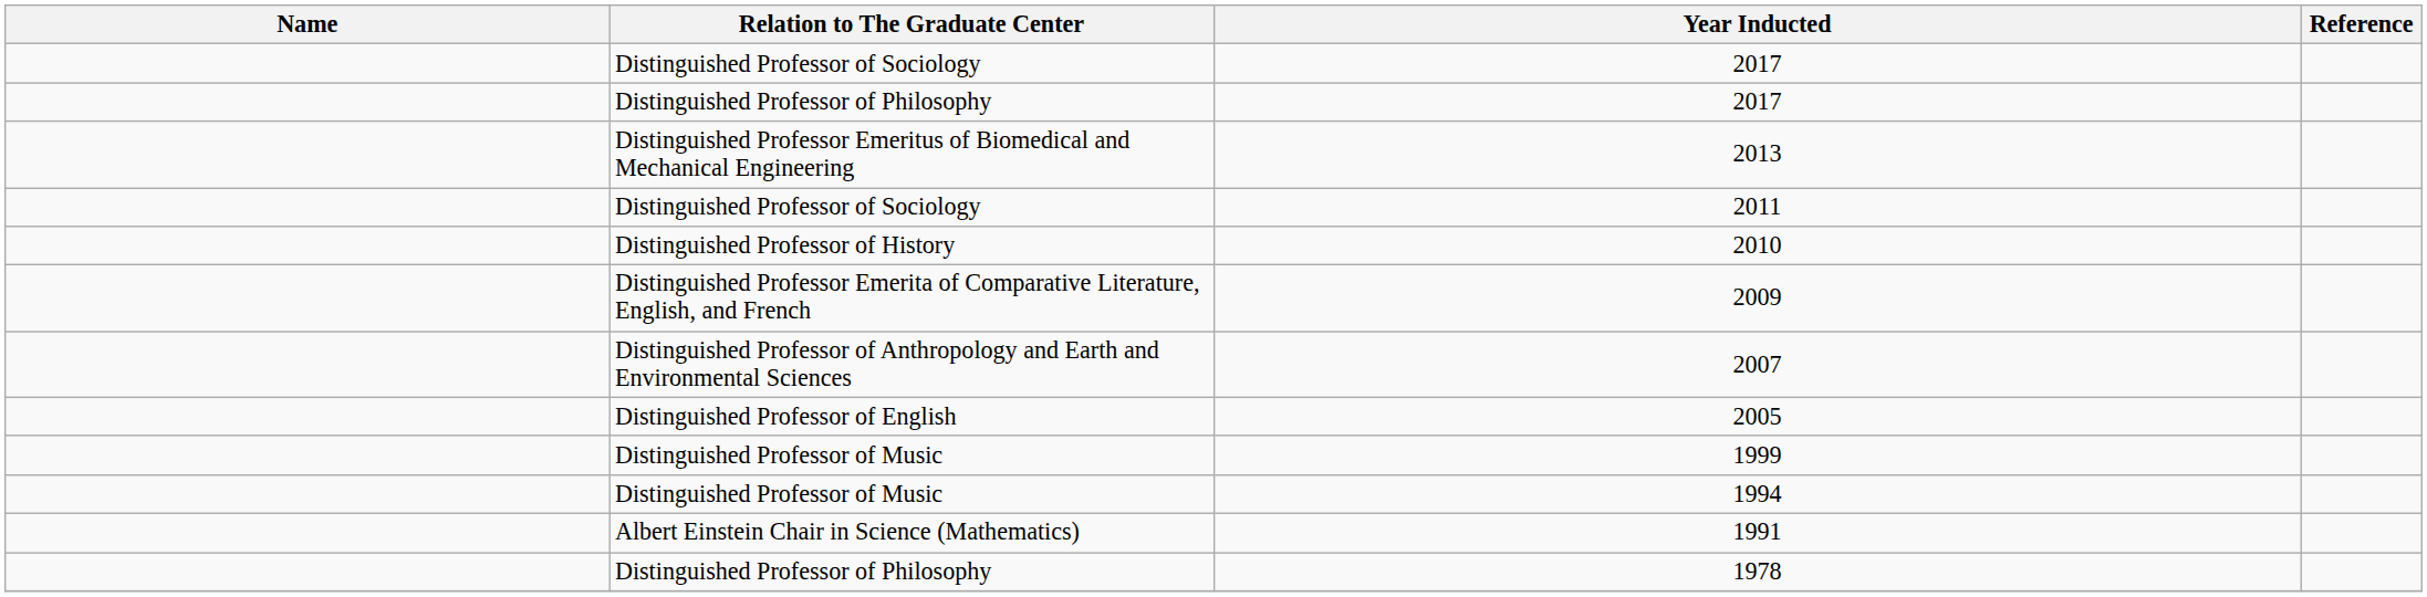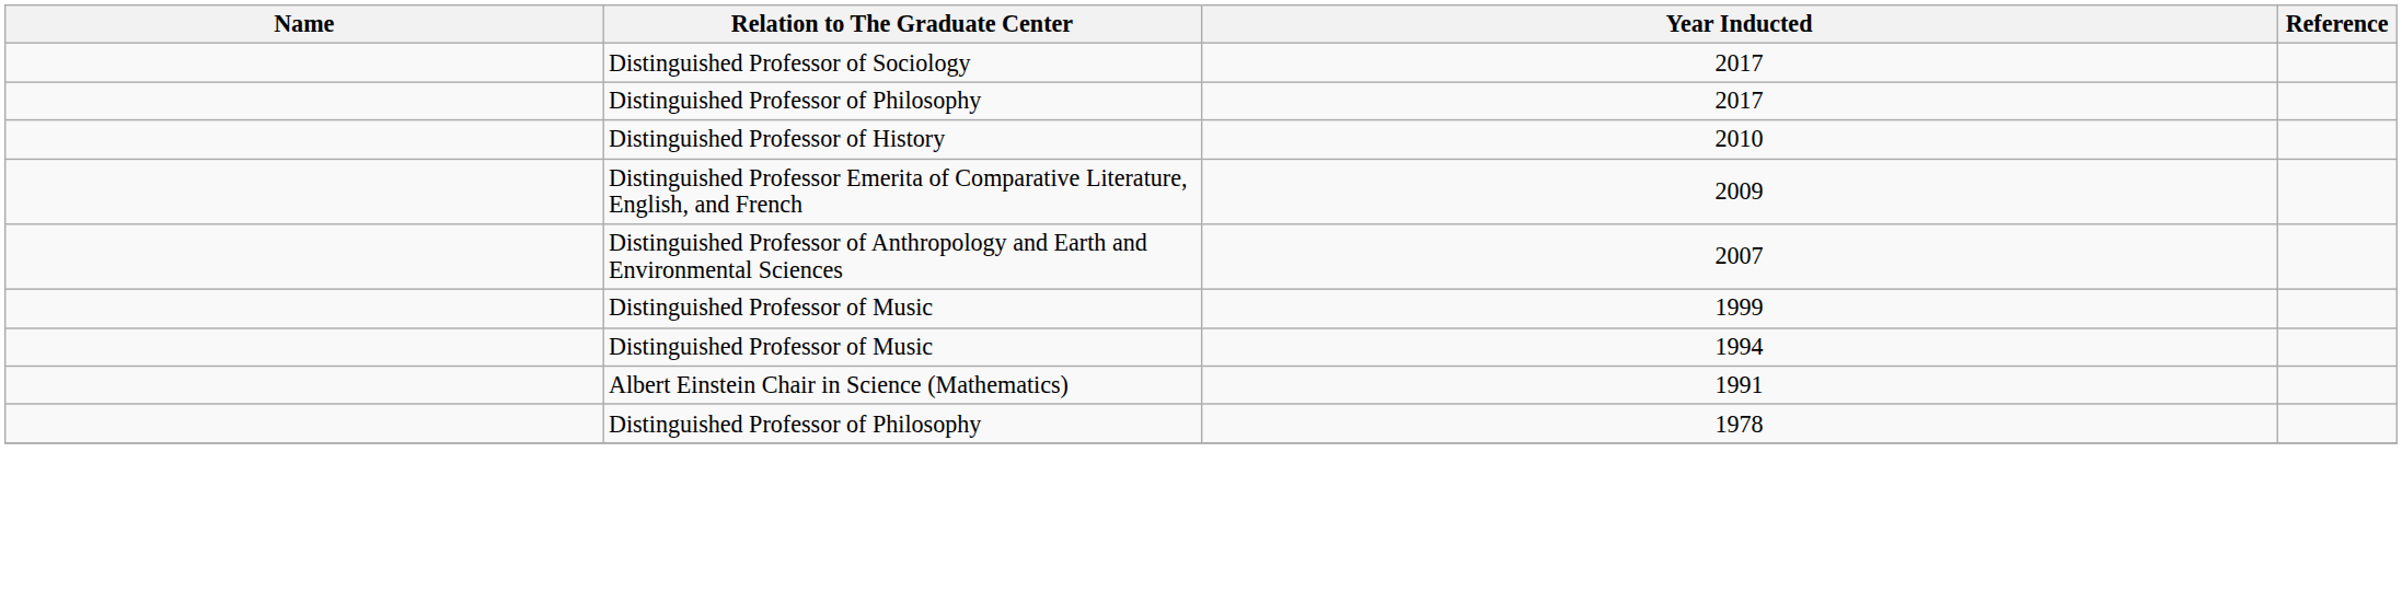- row: Distinguished Professor Emeritus of Biomedical and Mechanical Engineering | 2013
- row: Distinguished Professor of Sociology | 2011
- row: Distinguished Professor of English | 2005
